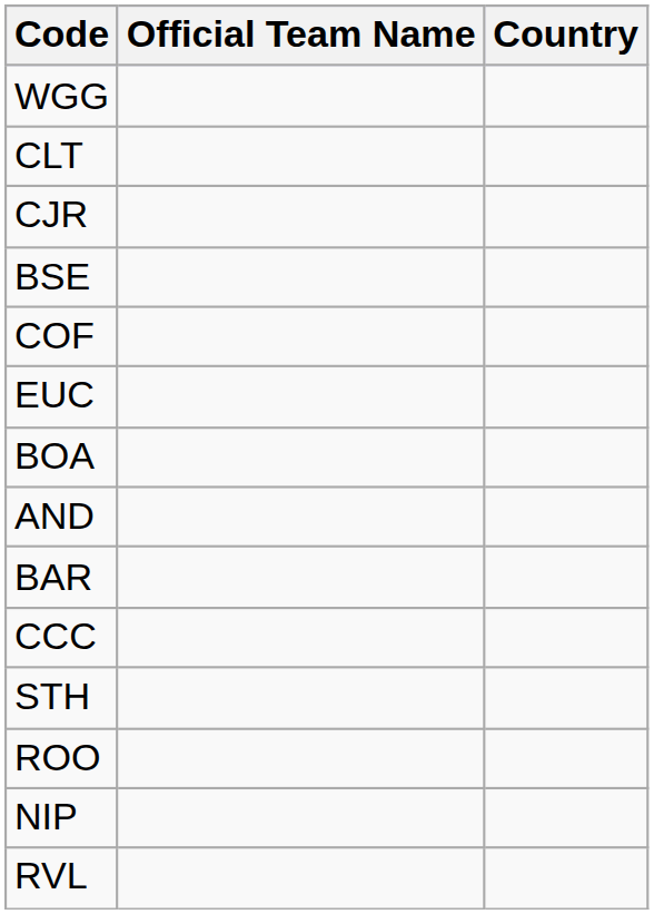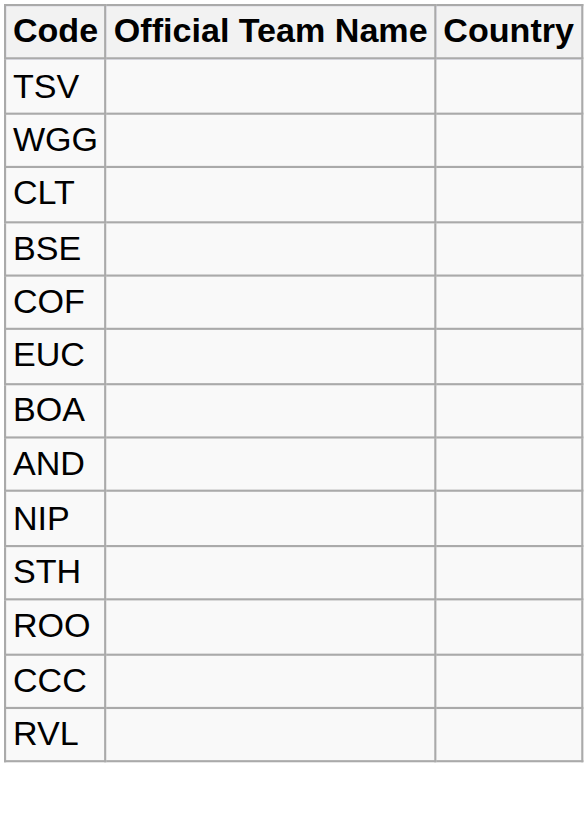+ row: TSV
- row: CJR
- row: BAR
rows swapped: NIP <-> CCC
